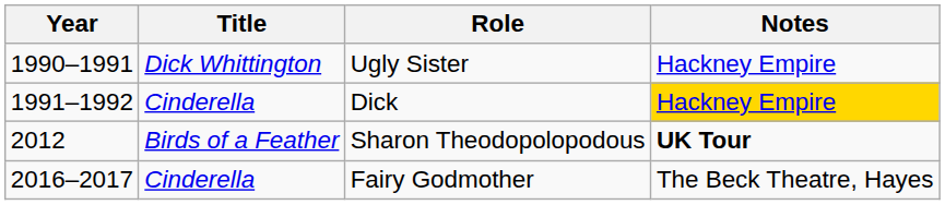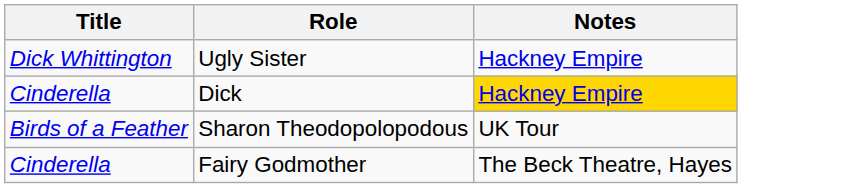- column: Year | 1990–1991 | 1991–1992 | 2012 | 2016–2017
Sharon Theodopolopodous | Notes: bold -> normal
